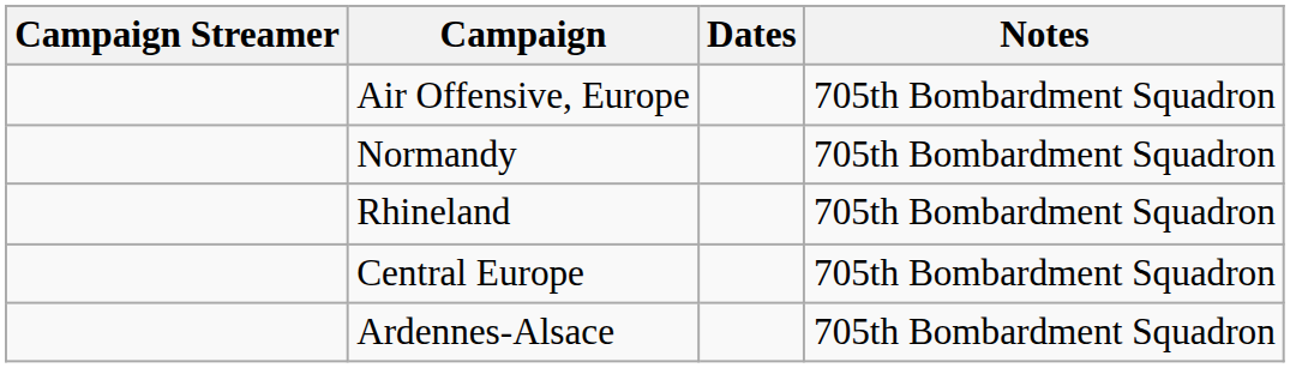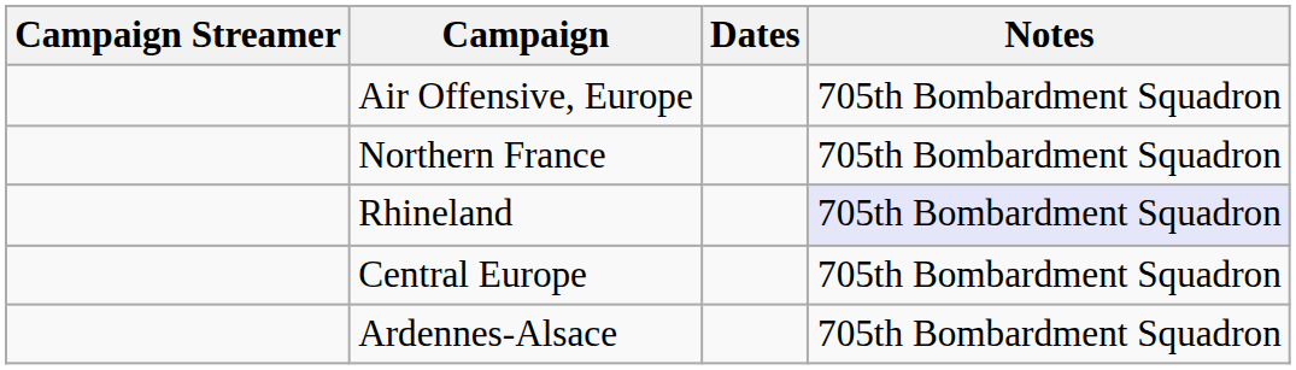- row: Normandy | 705th Bombardment Squadron
+ row: Northern France | 705th Bombardment Squadron
Rhineland | Notes: no background -> lavender background
